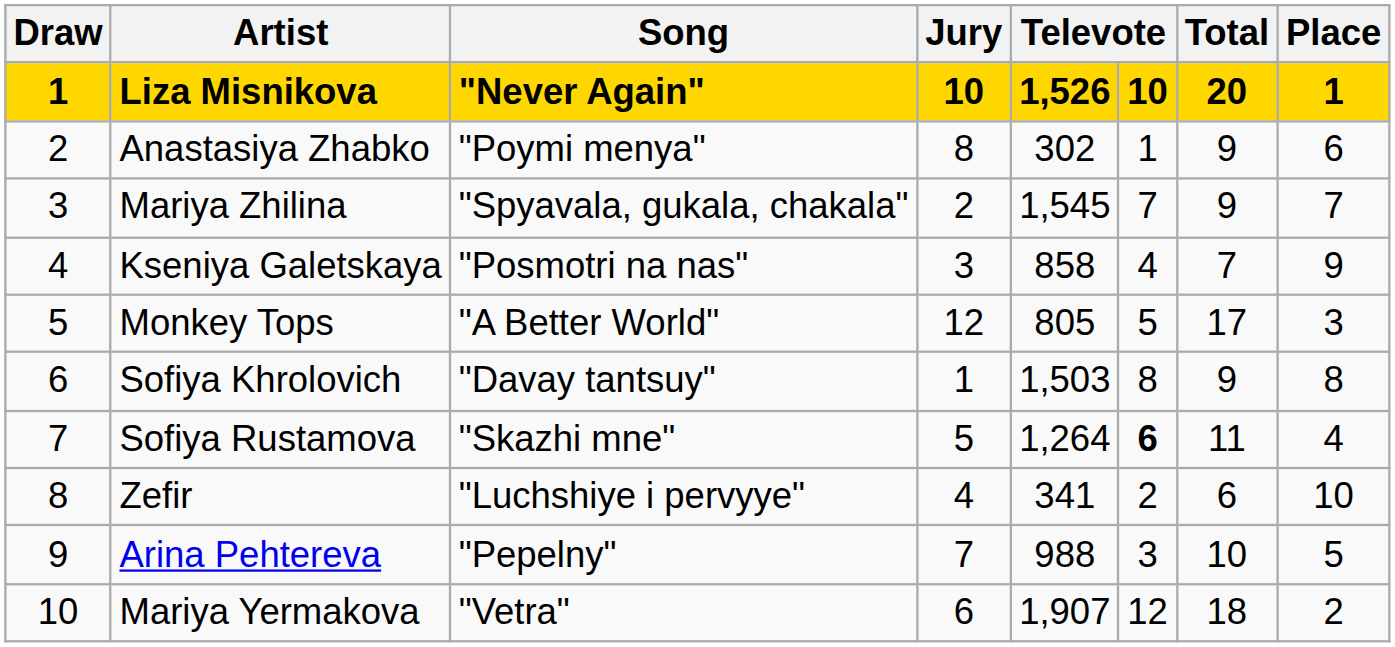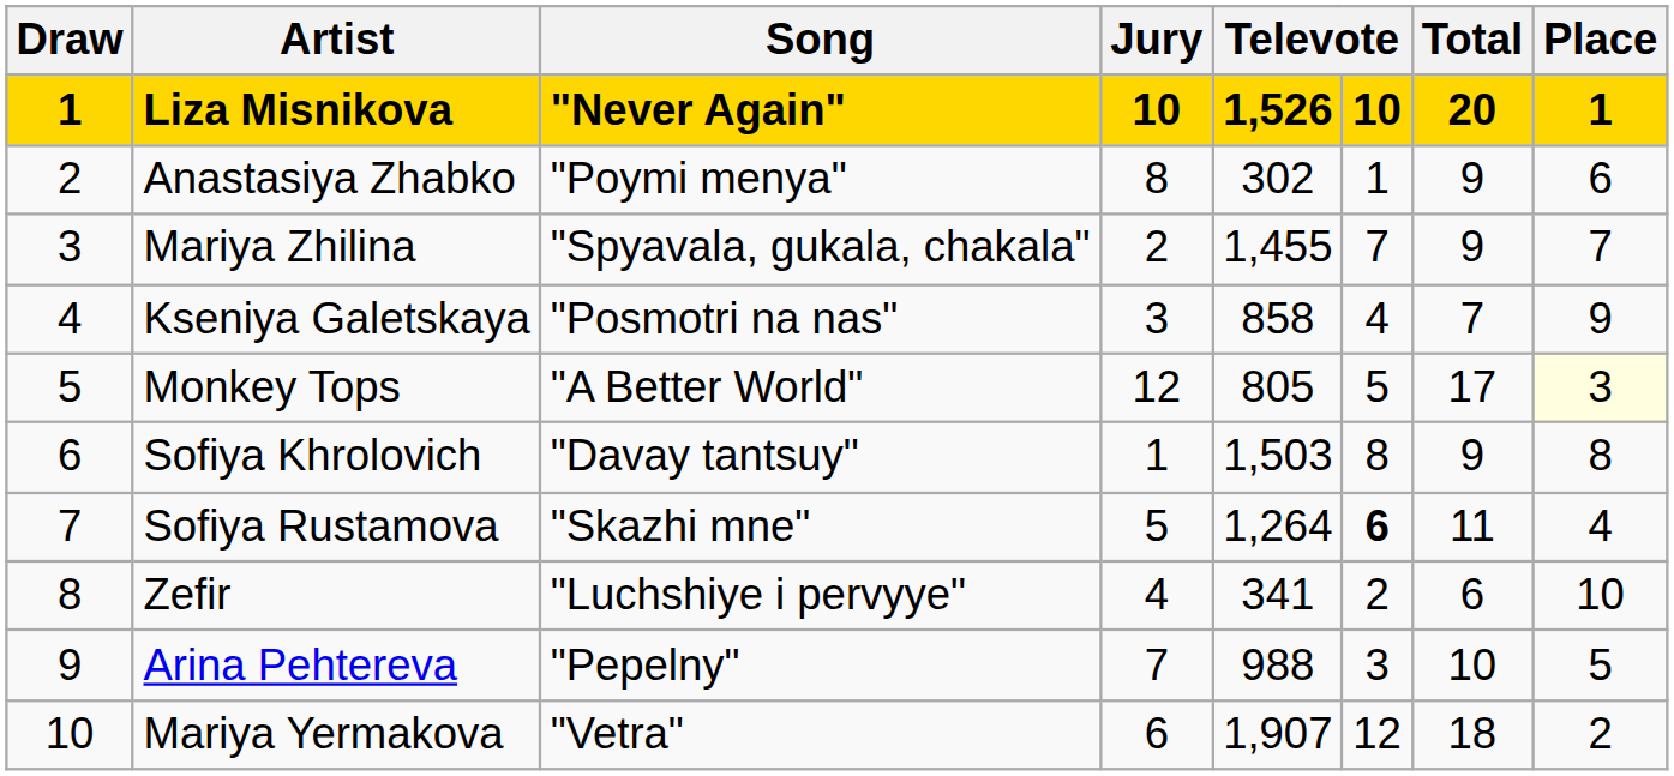Mariya Zhilina | column 5: 1,545 -> 1,455
Monkey Tops | Place: no background -> lightyellow background
